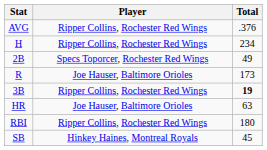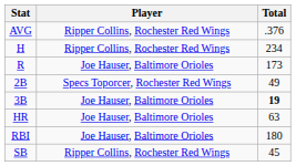rows swapped: R <-> 2B
3B | Player: Ripper Collins, Rochester Red Wings -> Joe Hauser, Baltimore Orioles
RBI | Player: Ripper Collins, Rochester Red Wings -> Joe Hauser, Baltimore Orioles
SB | Player: Hinkey Haines, Montreal Royals -> Ripper Collins, Rochester Red Wings
